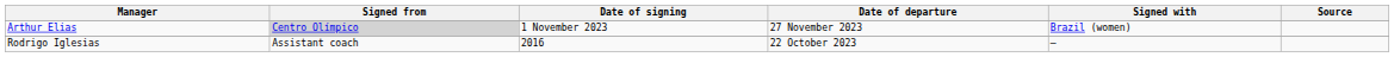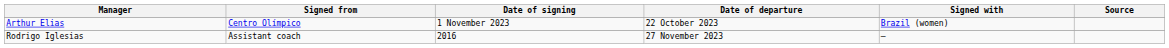Arthur Elias | Signed from: lightgrey background -> no background
Arthur Elias | Date of departure: 27 November 2023 -> 22 October 2023
Rodrigo Iglesias | Date of departure: 22 October 2023 -> 27 November 2023
